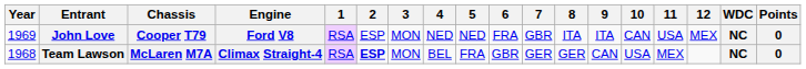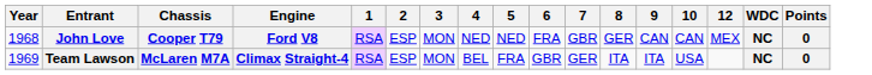- column: 11 | USA | MEX
John Love | Year: 1969 -> 1968
John Love | 8: ITA -> GER
John Love | 9: ITA -> CAN
Team Lawson | Year: 1968 -> 1969
Team Lawson | 2: bold -> normal
Team Lawson | 8: GER -> ITA
Team Lawson | 9: CAN -> ITA
